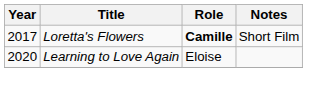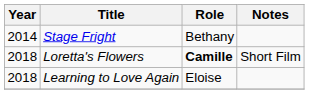+ row: 2014 | Stage Fright | Bethany
Loretta's Flowers | Year: 2017 -> 2018
Learning to Love Again | Year: 2020 -> 2018
